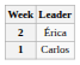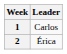rows swapped: 1 <-> 2
